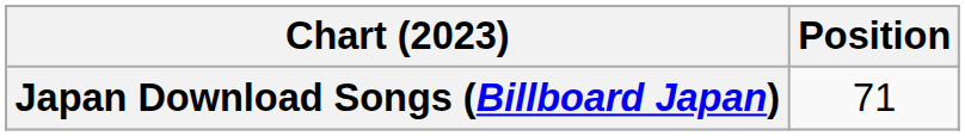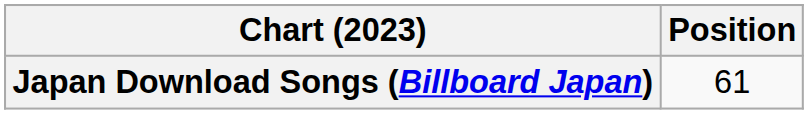Japan Download Songs (Billboard Japan) | Position: 71 -> 61
